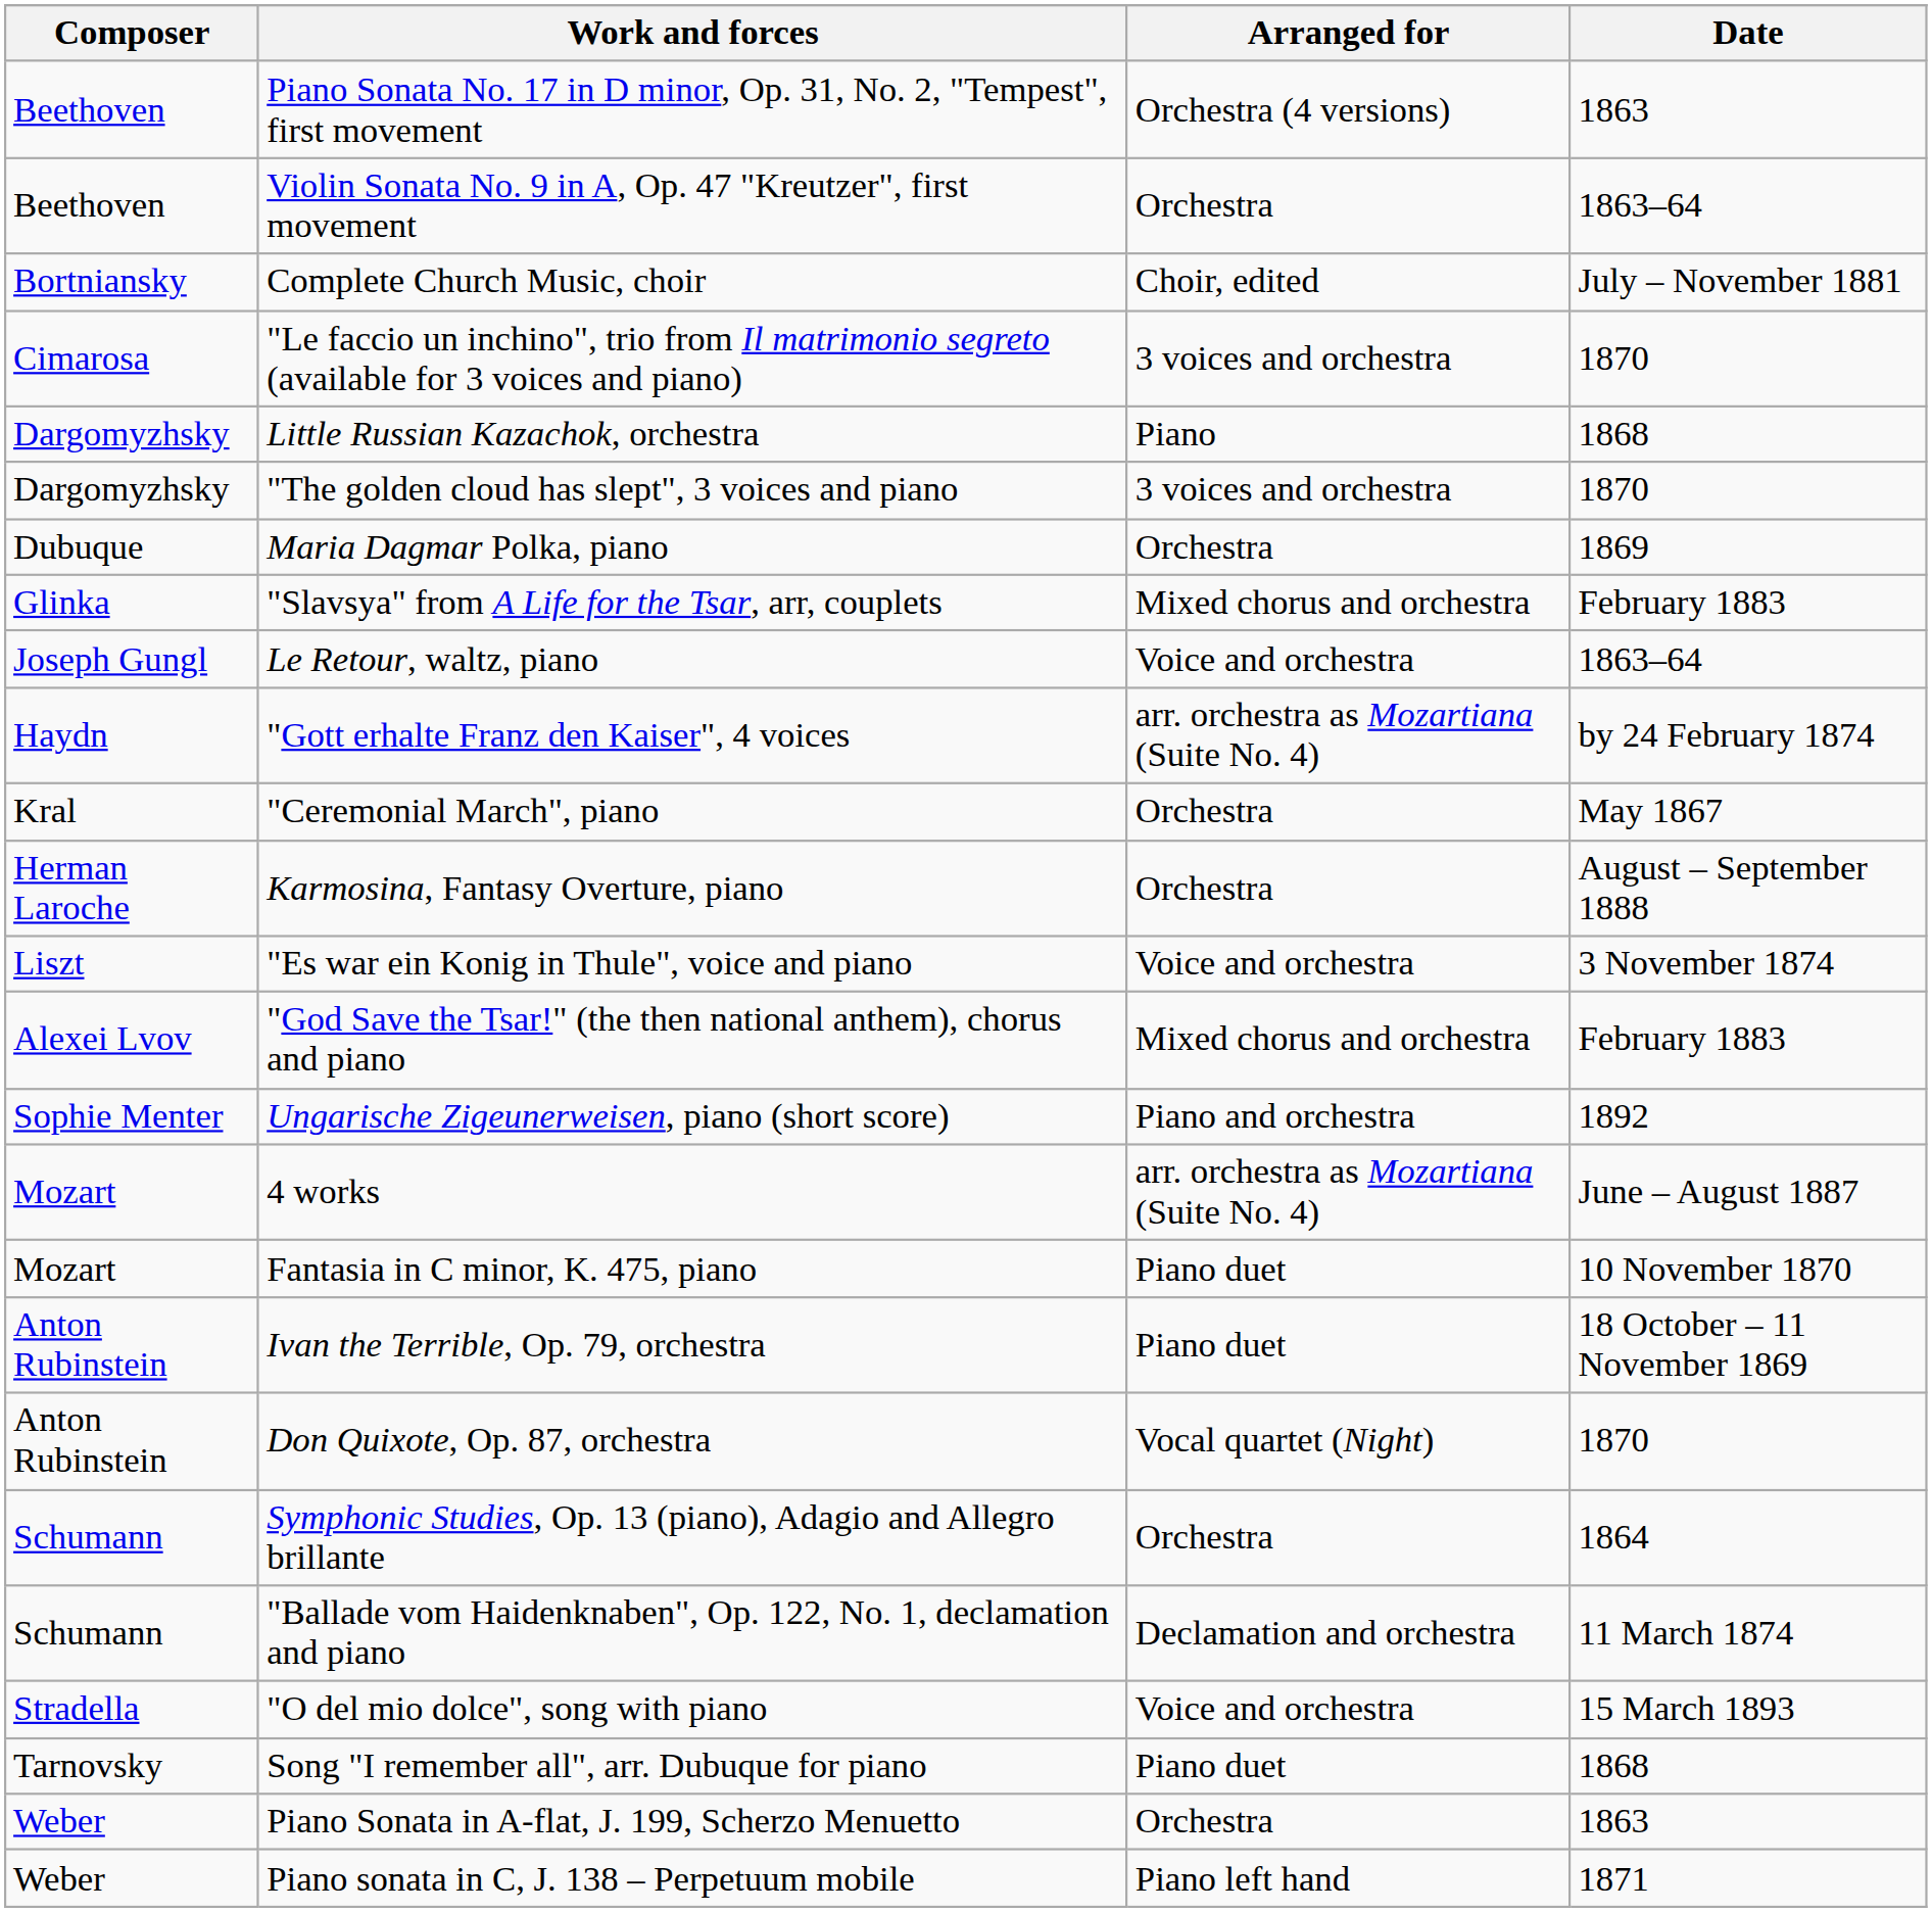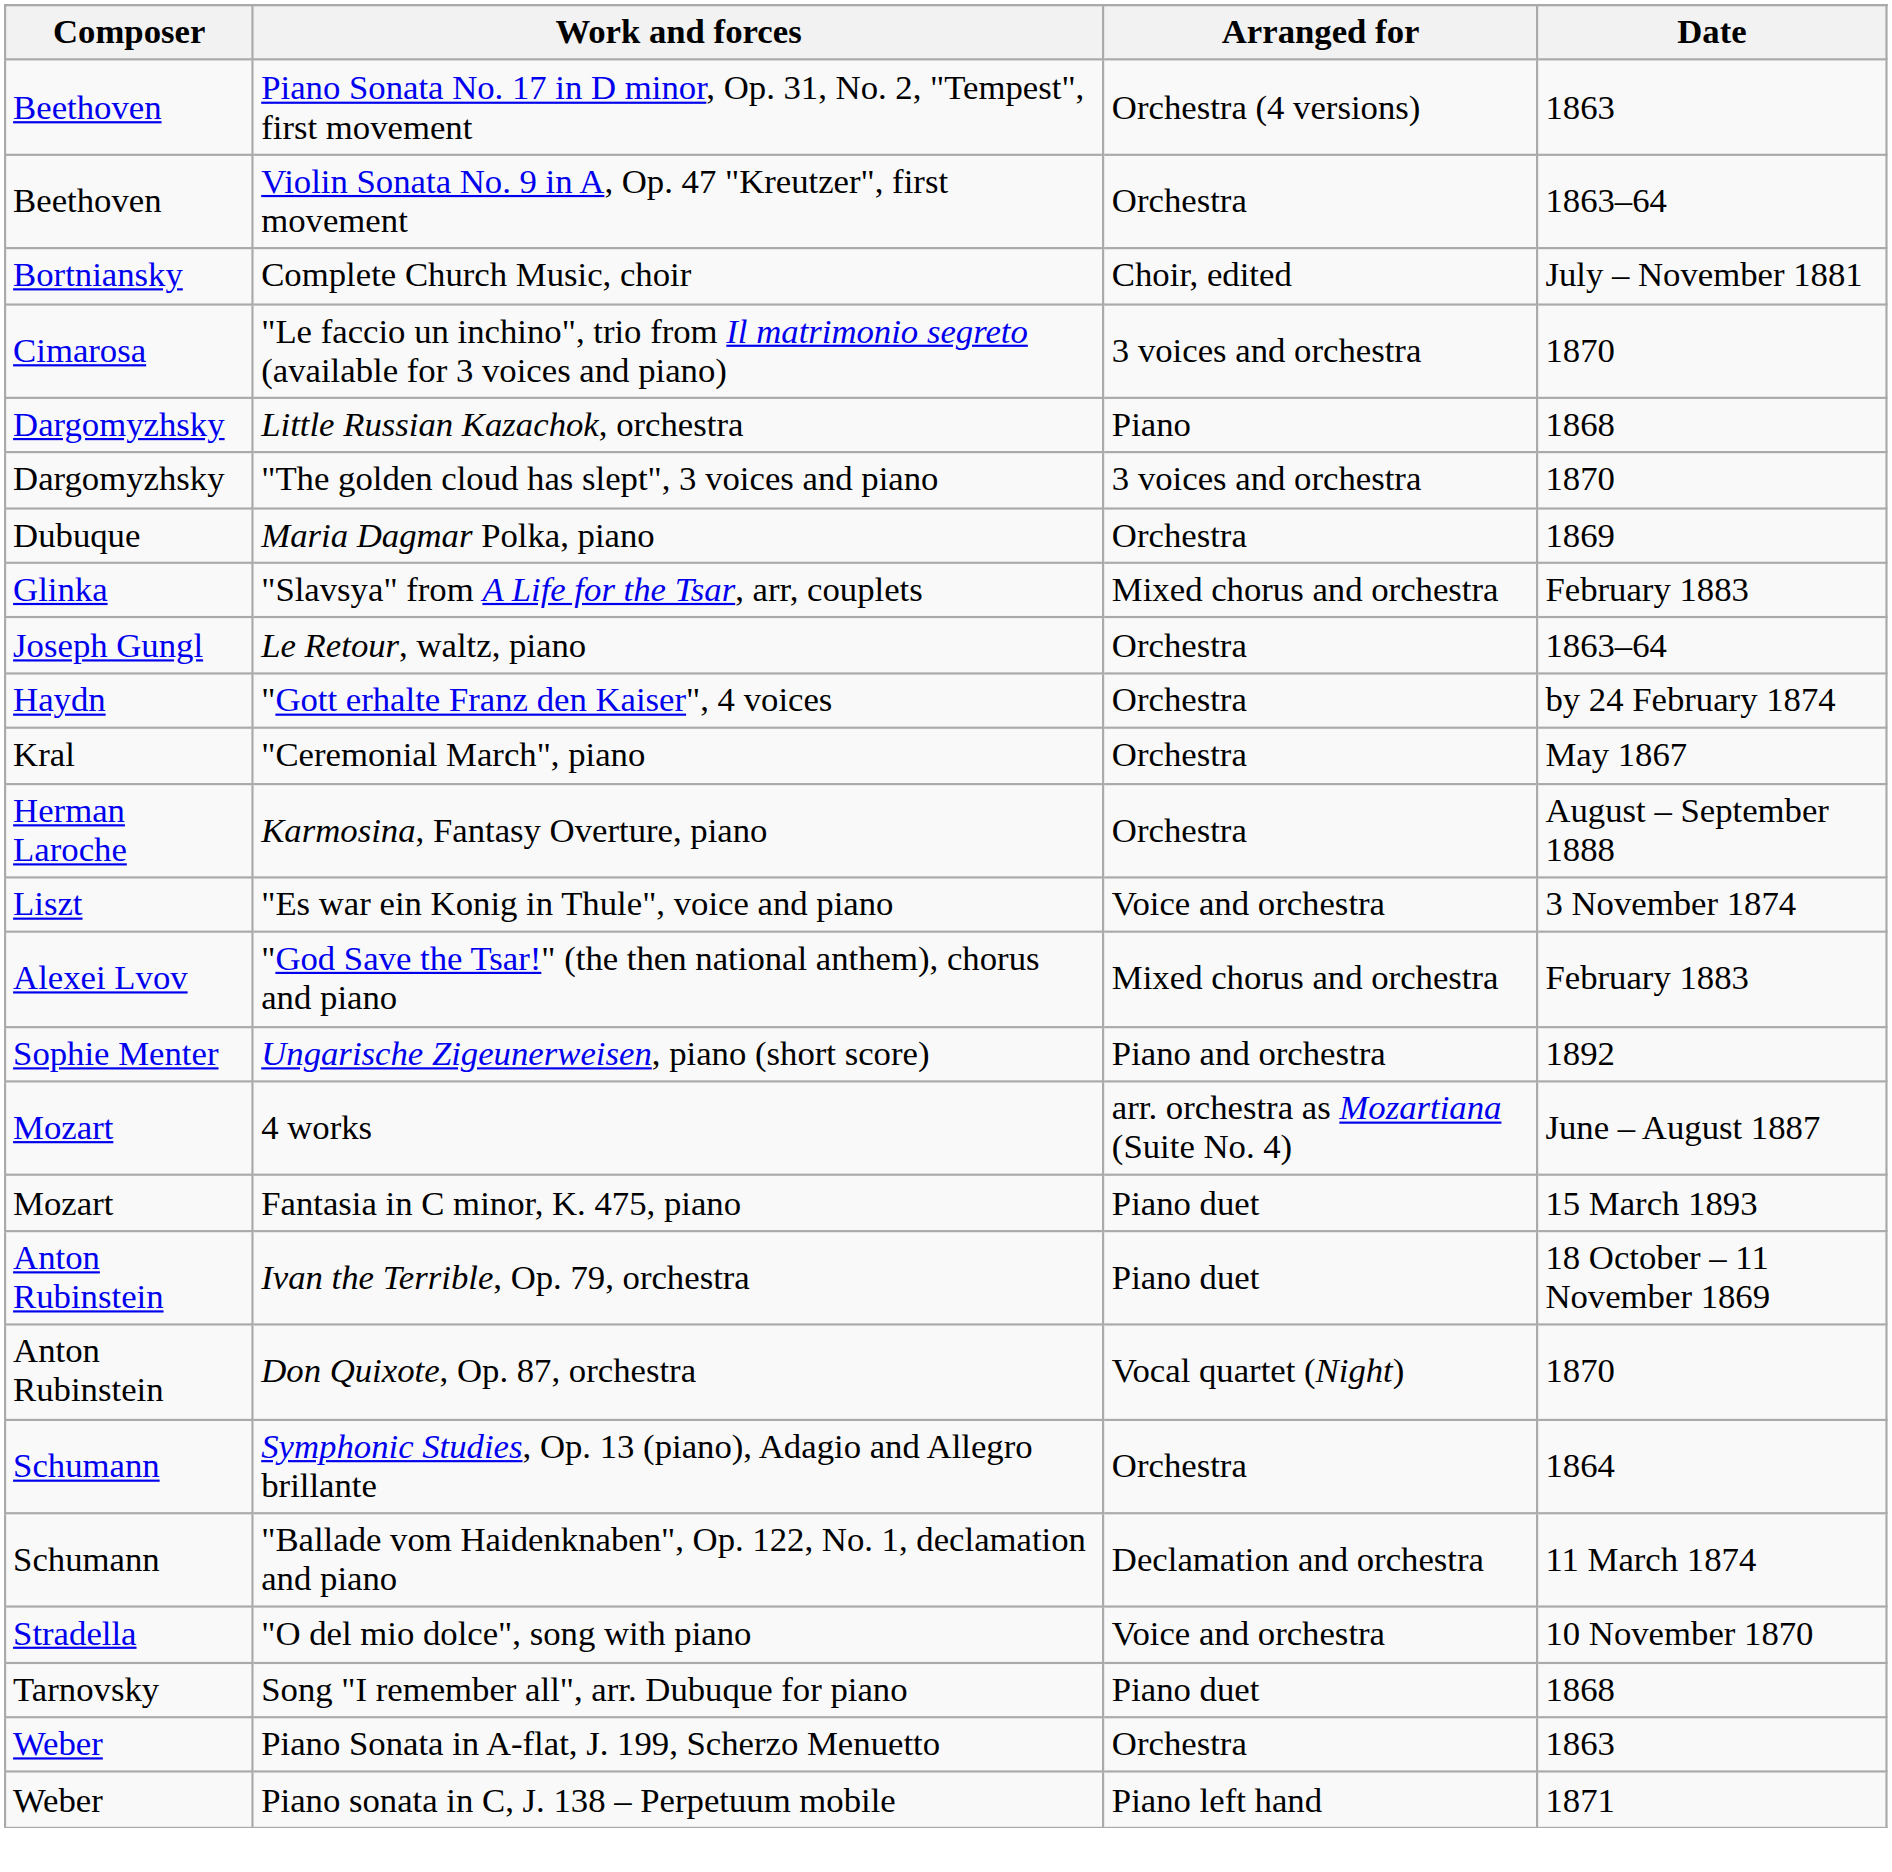Le Retour, waltz, piano | Arranged for: Voice and orchestra -> Orchestra
"Gott erhalte Franz den Kaiser", 4 voices | Arranged for: arr. orchestra as Mozartiana (Suite No. 4) -> Orchestra
Fantasia in C minor, K. 475, piano | Date: 10 November 1870 -> 15 March 1893
"O del mio dolce", song with piano | Date: 15 March 1893 -> 10 November 1870
